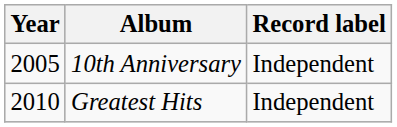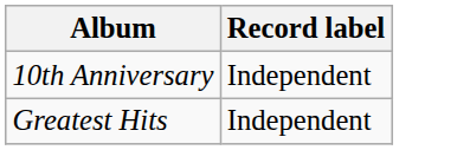- column: Year | 2005 | 2010
